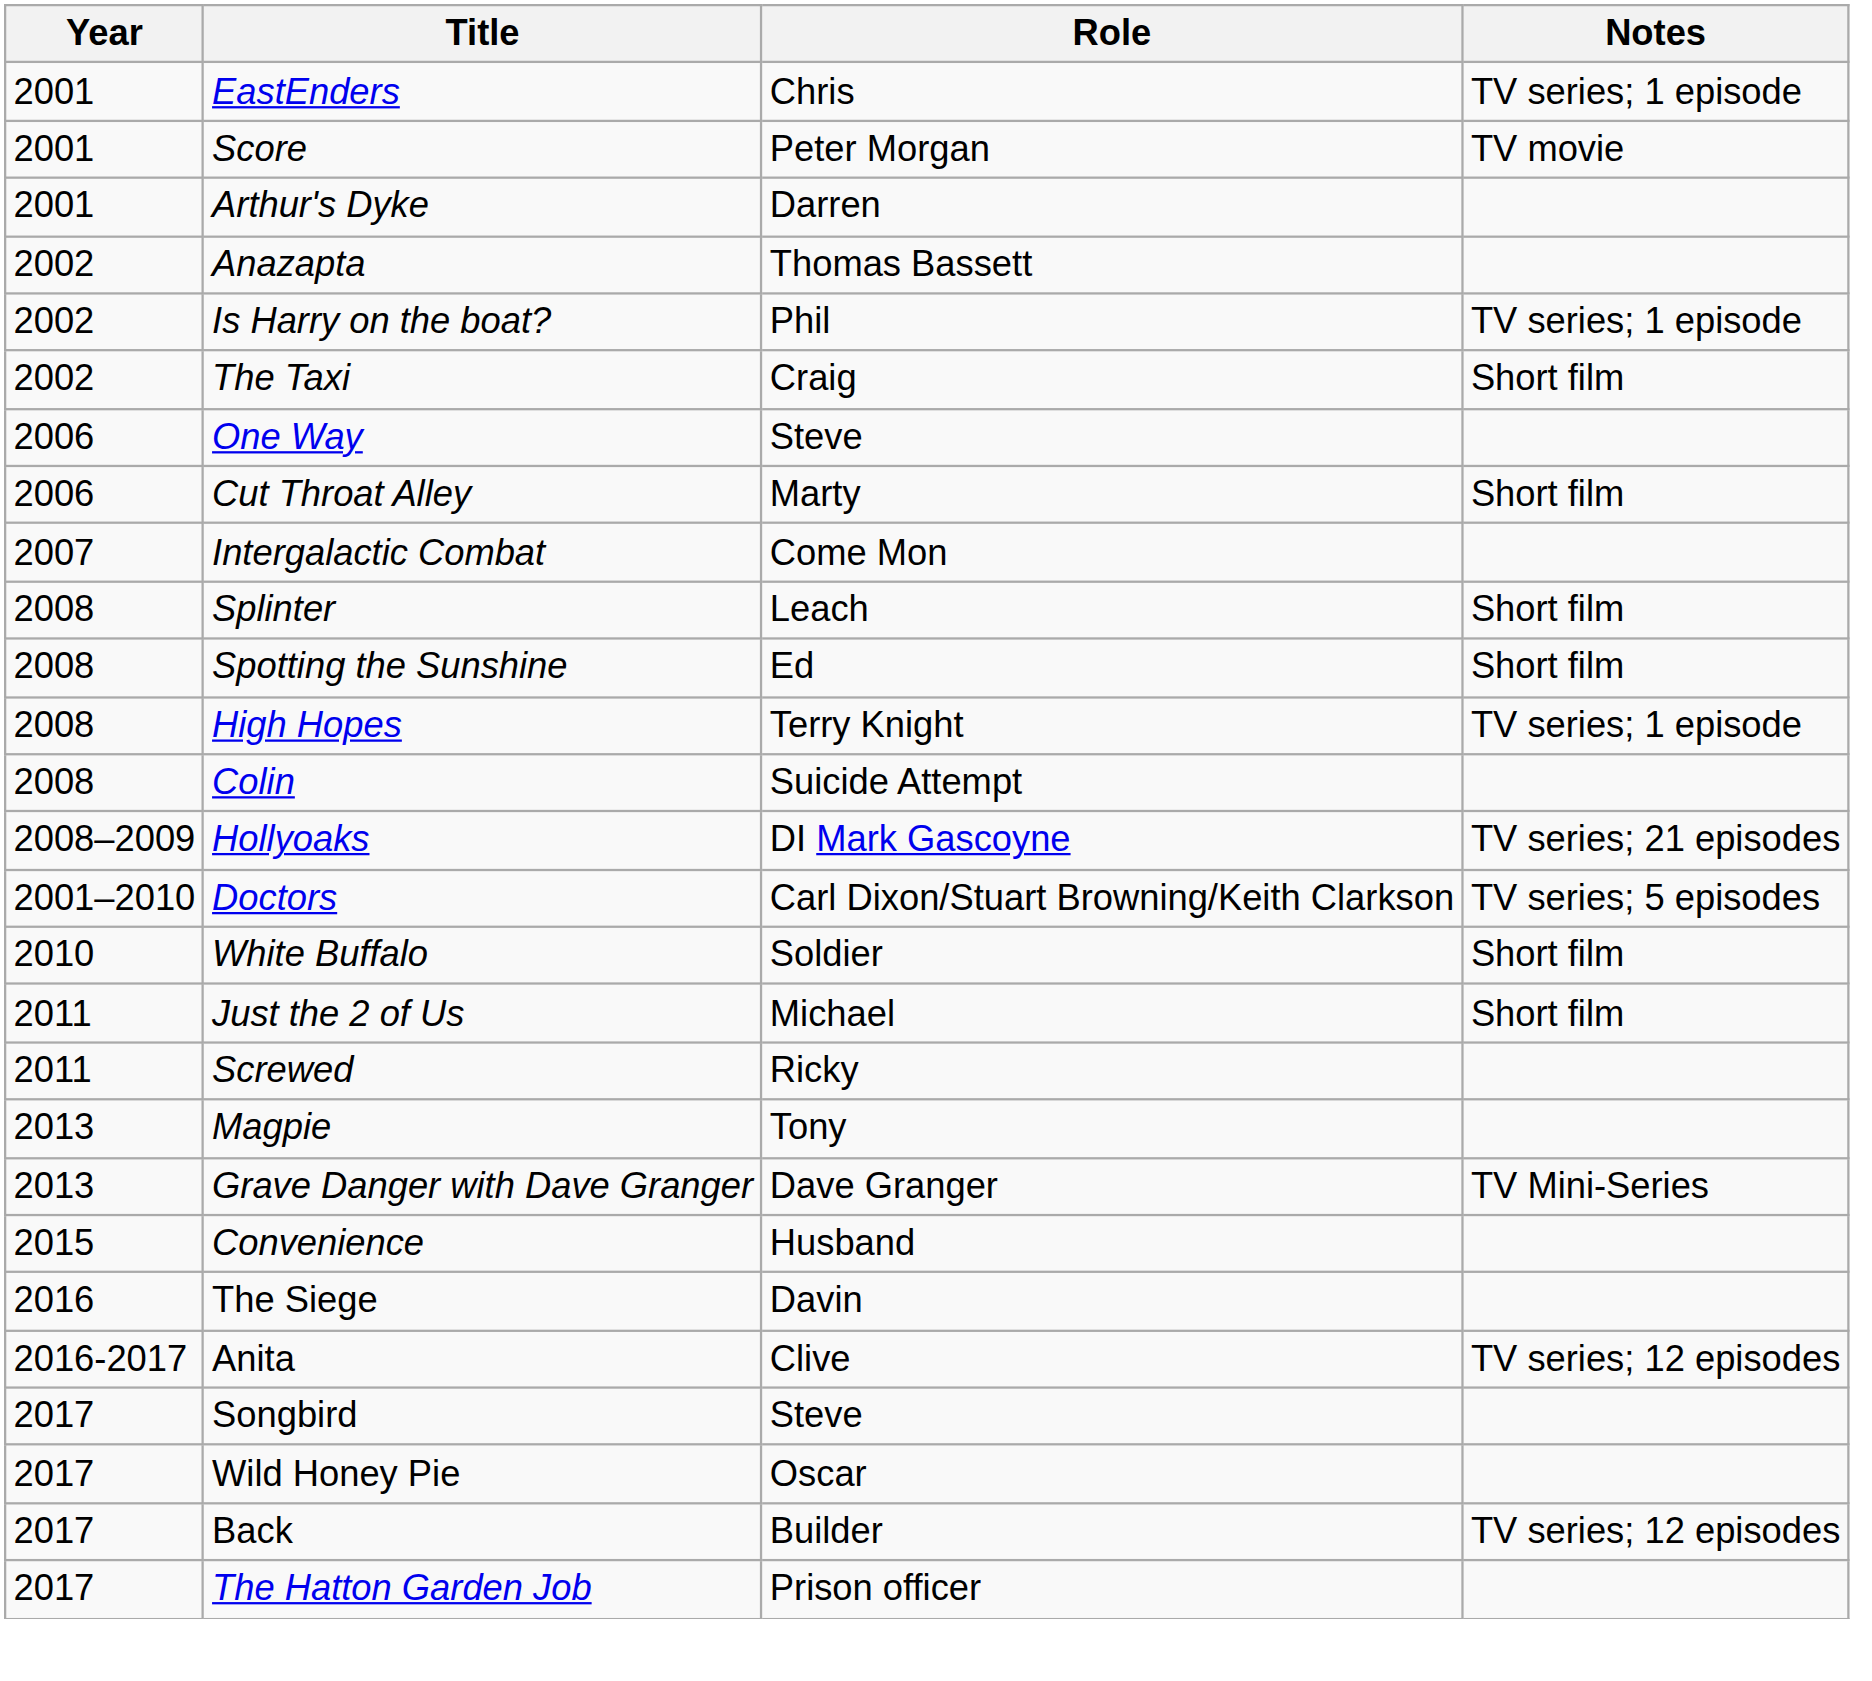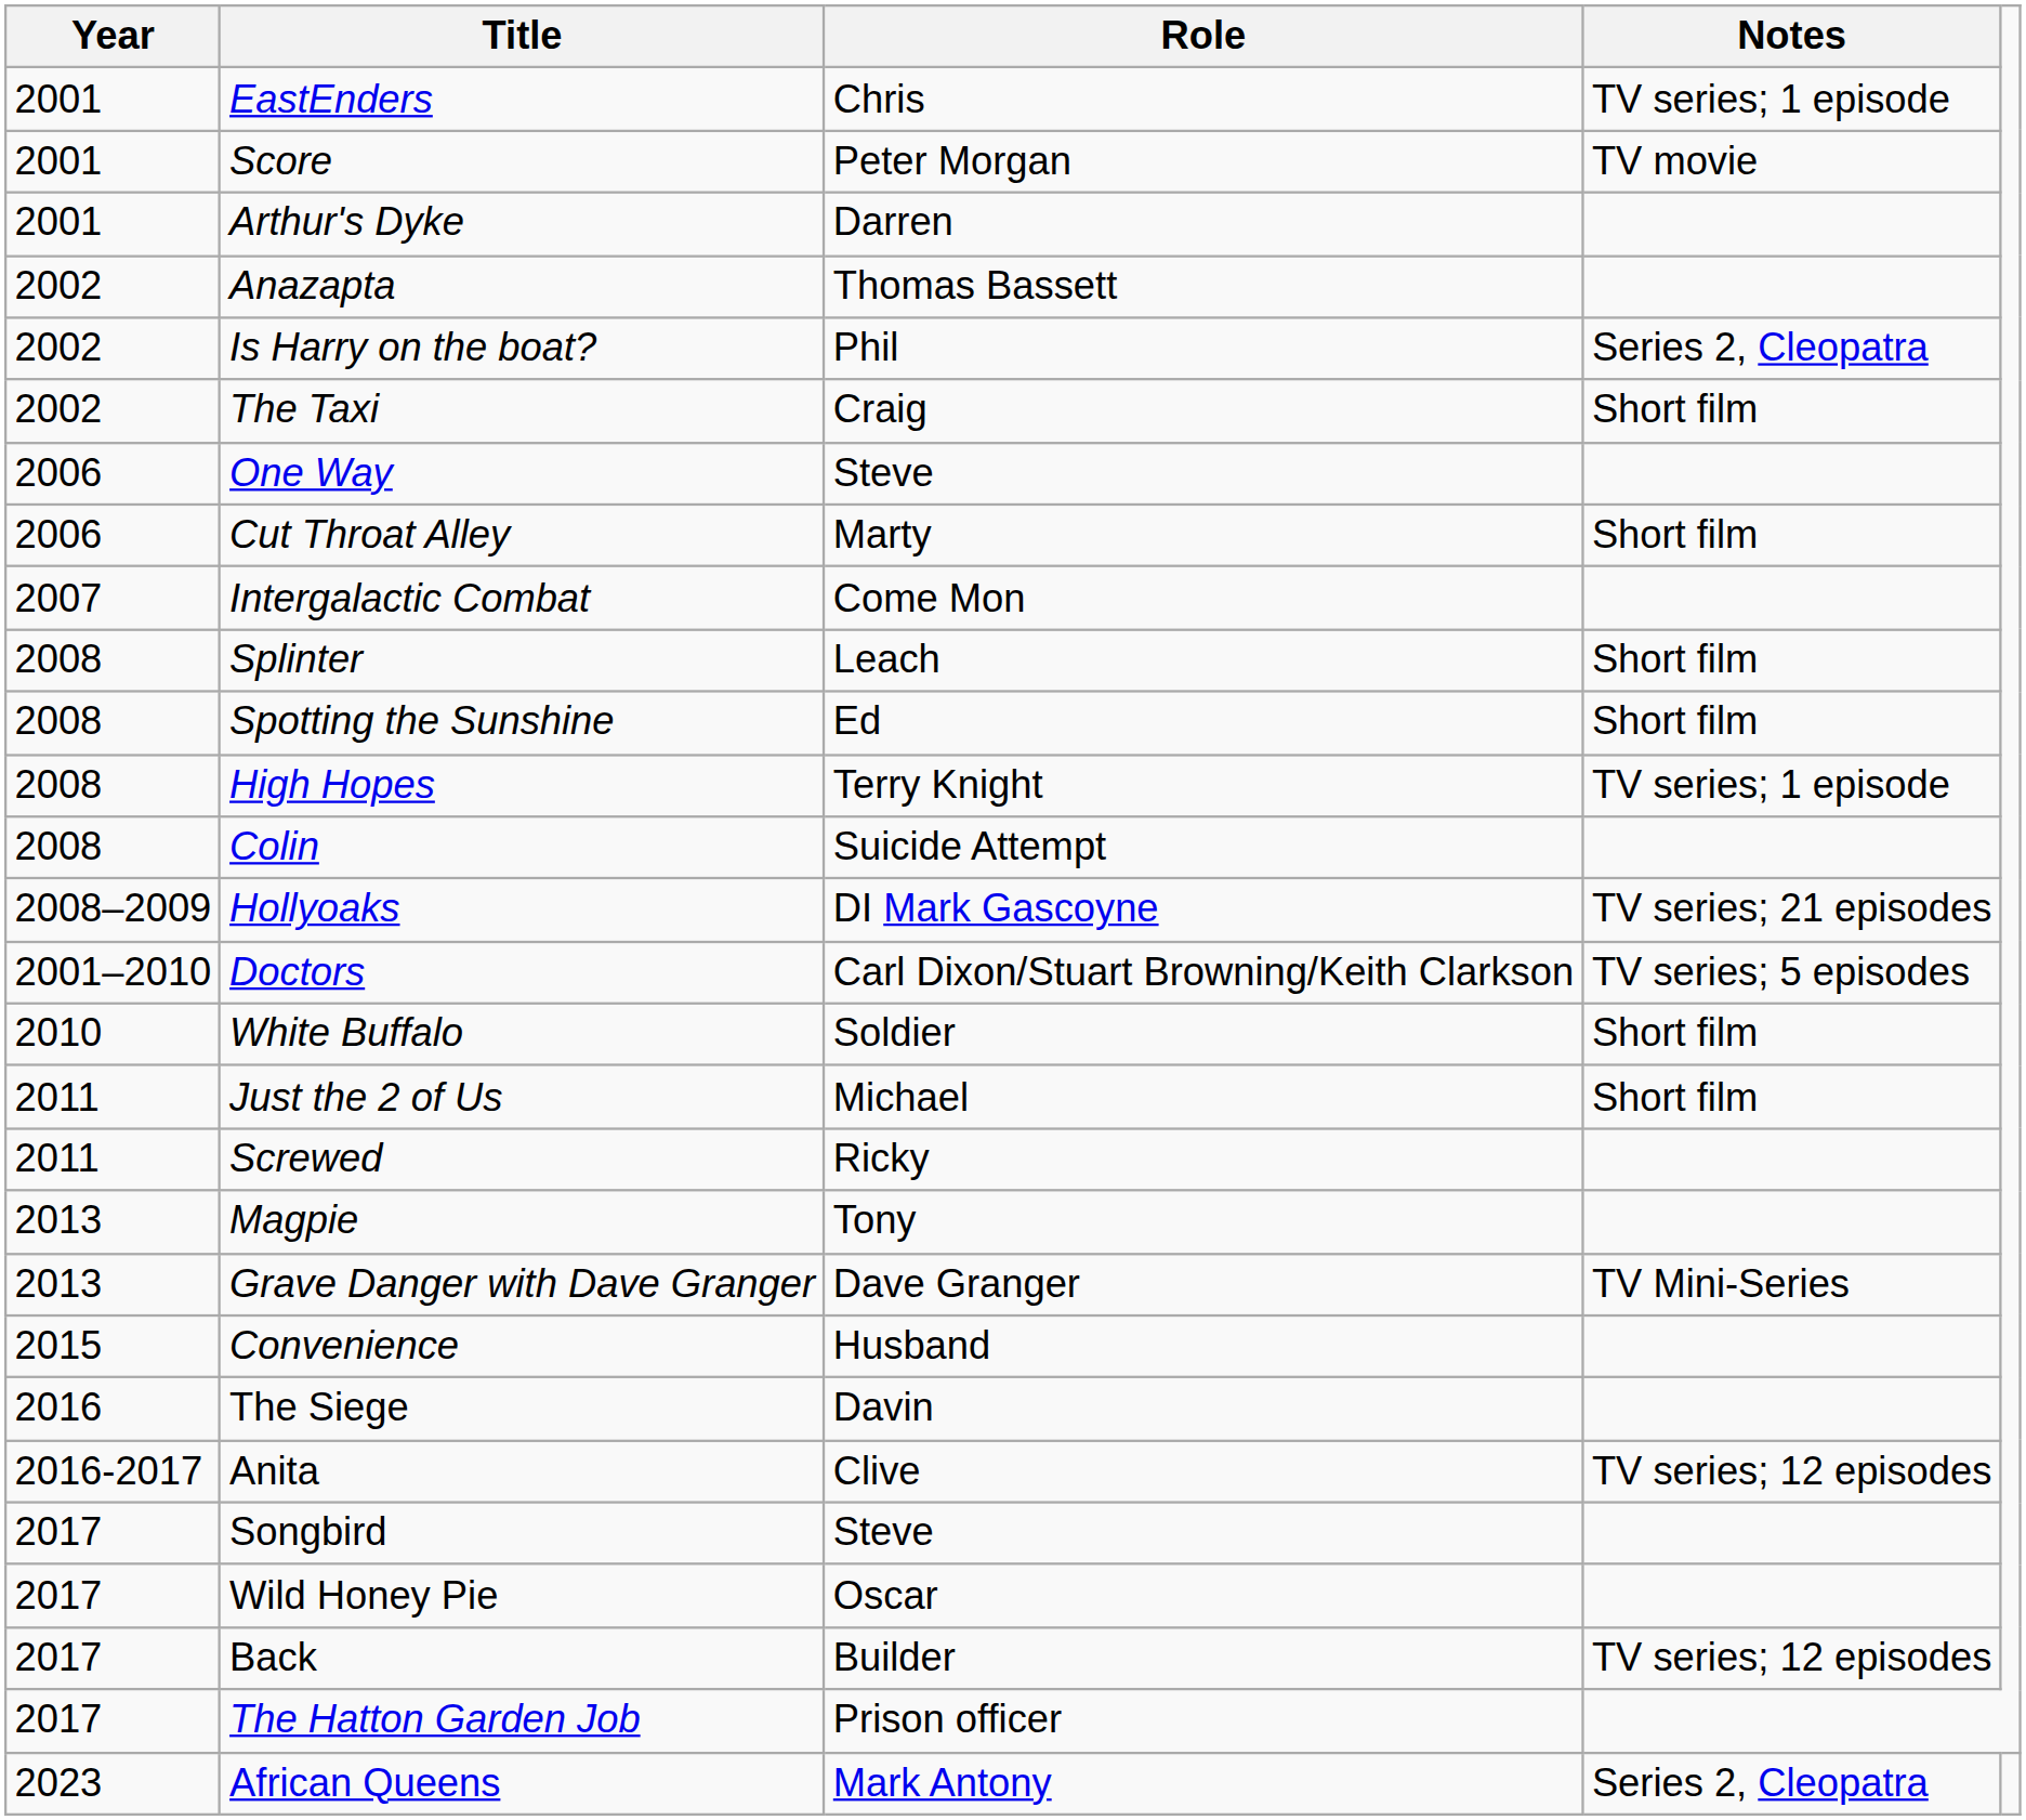Is Harry on the boat? | Notes: TV series; 1 episode -> Series 2, Cleopatra
+ row: 2023 | African Queens | Mark Antony | Series 2, Cleopatra
